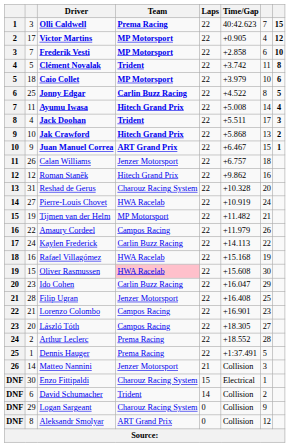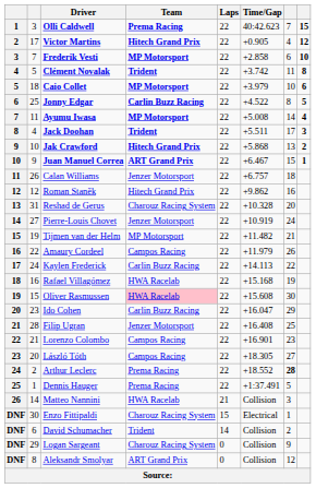Victor Martins | Team: MP Motorsport -> Hitech Grand Prix
Ayumu Iwasa | Team: Hitech Grand Prix -> MP Motorsport
Pierre-Louis Chovet | Team: HWA Racelab -> Jenzer Motorsport
Arthur Leclerc | column 7: normal -> bold
Matteo Nannini | Team: Jenzer Motorsport -> HWA Racelab
